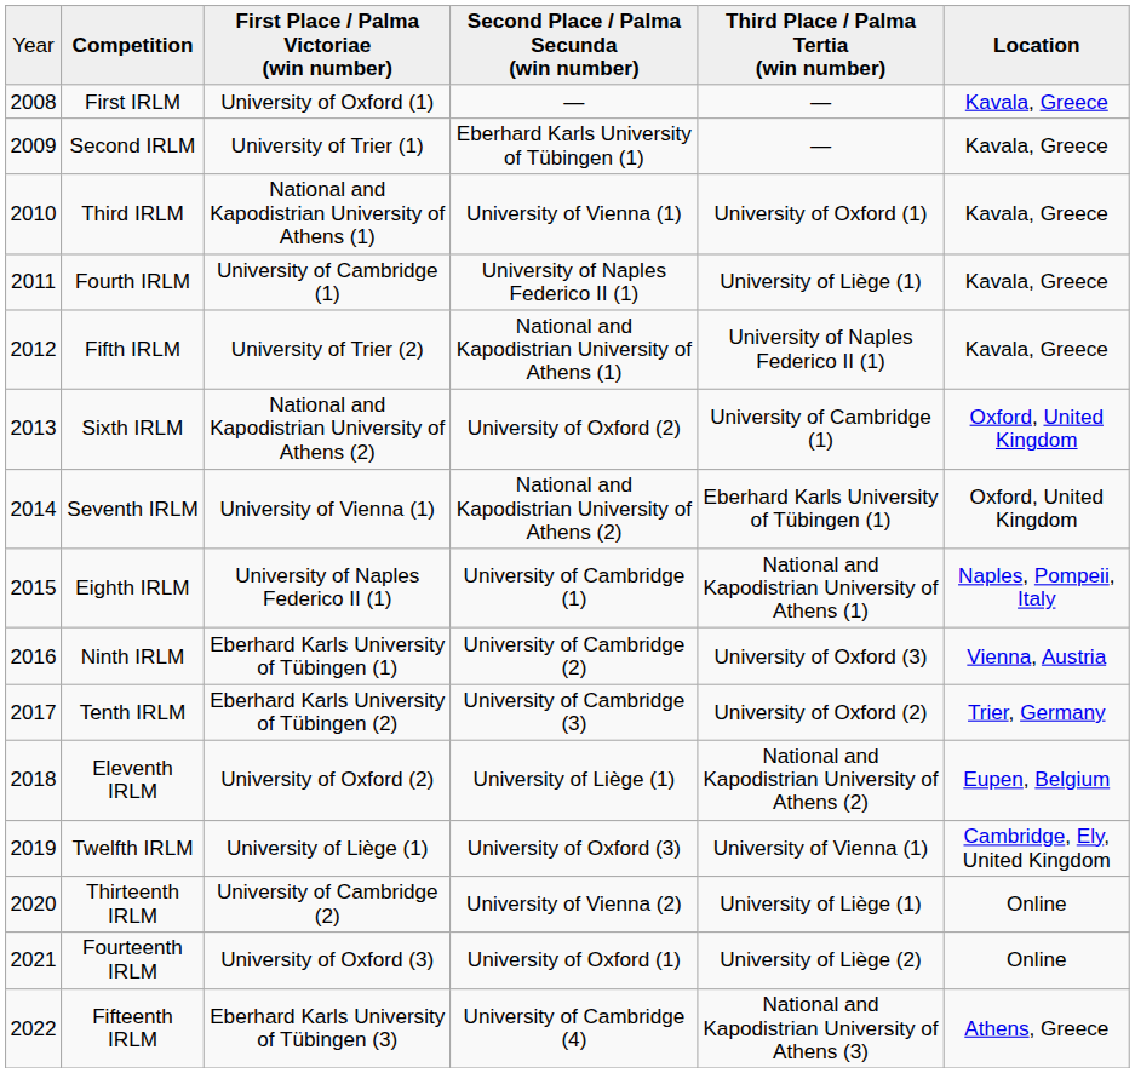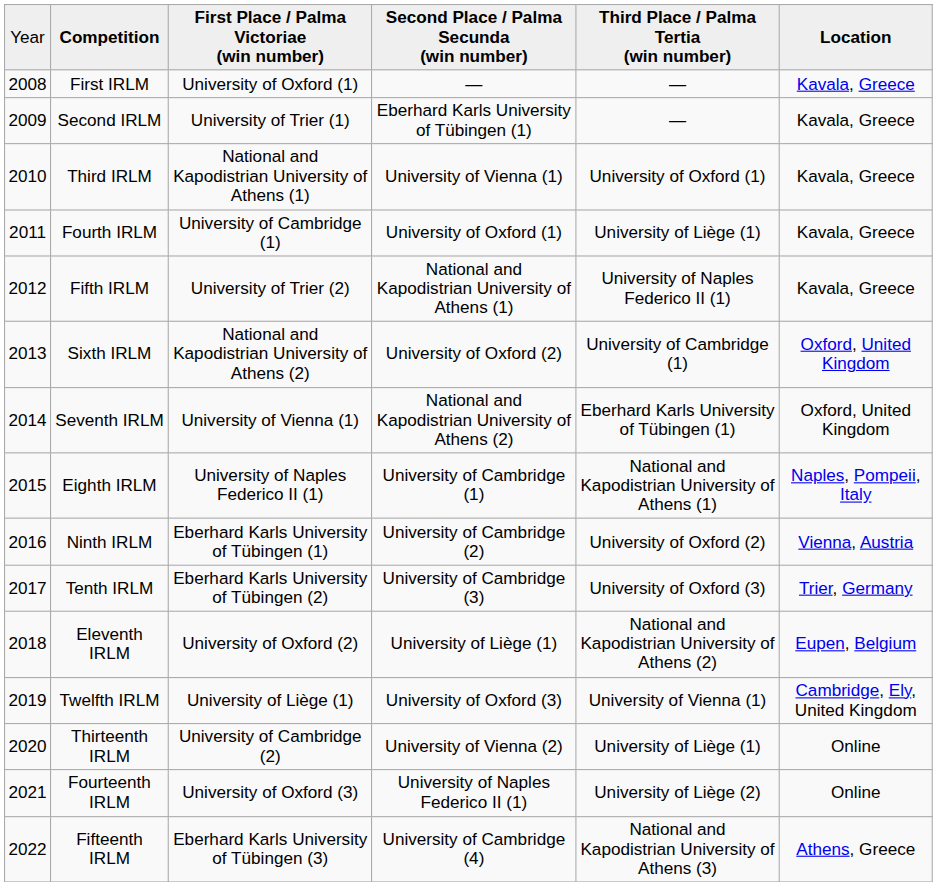Fourth IRLM | column 4: University of Naples Federico II (1) -> University of Oxford (1)
Ninth IRLM | column 5: University of Oxford (3) -> University of Oxford (2)
Tenth IRLM | column 5: University of Oxford (2) -> University of Oxford (3)
Fourteenth IRLM | column 4: University of Oxford (1) -> University of Naples Federico II (1)
